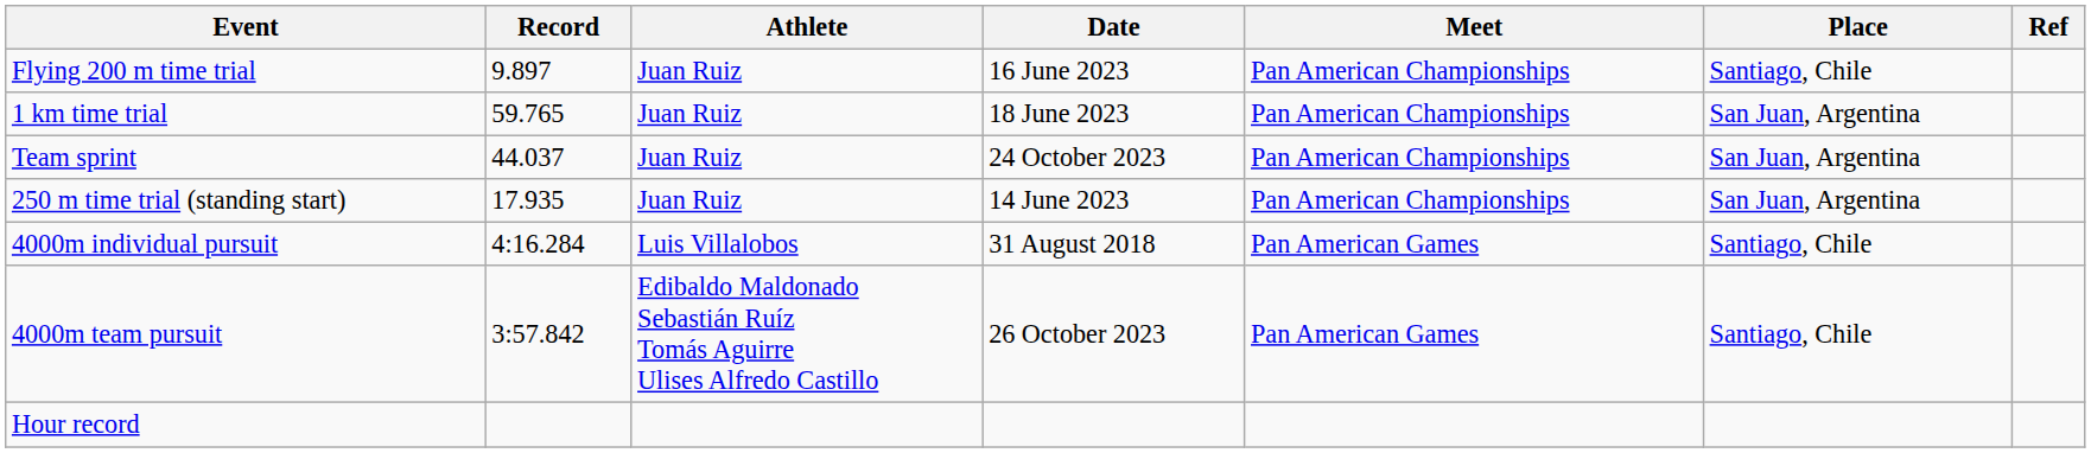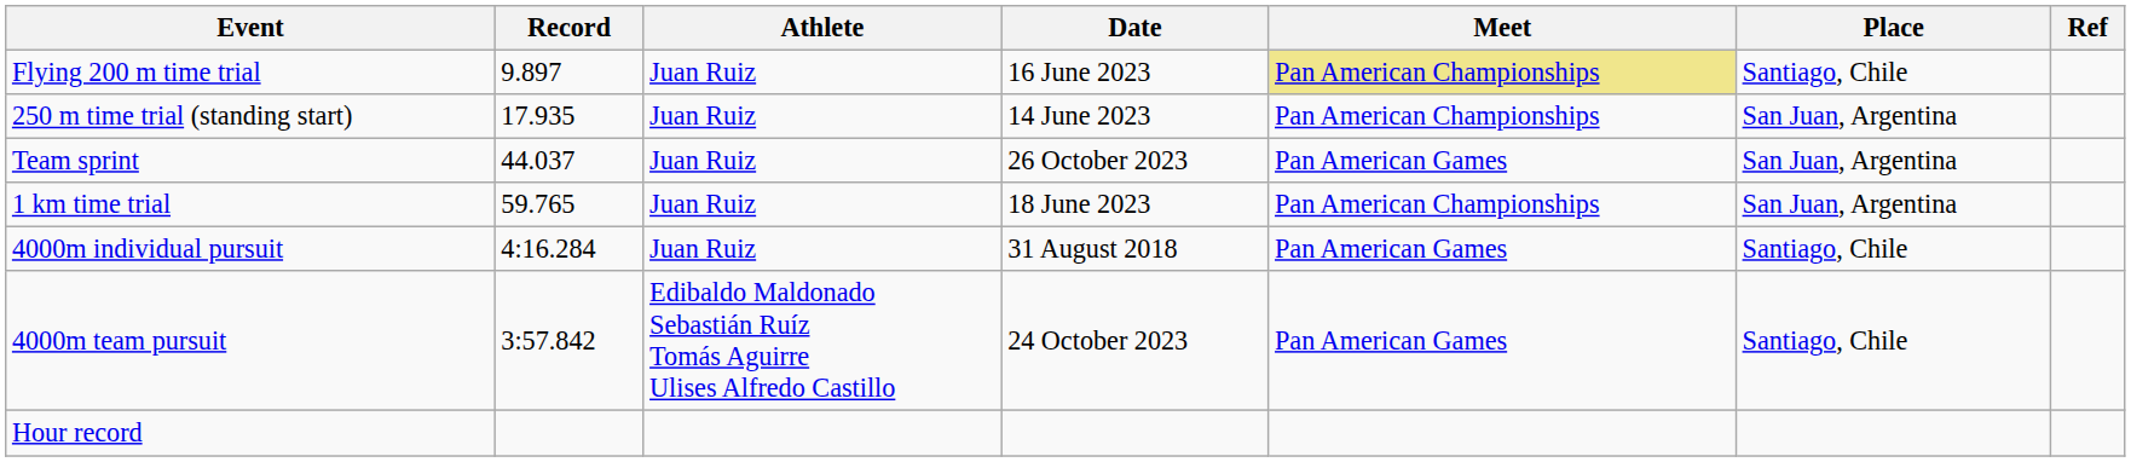Flying 200 m time trial | Meet: no background -> khaki background
rows swapped: 250 m time trial (standing start) <-> 1 km time trial
Team sprint | Date: 24 October 2023 -> 26 October 2023
Team sprint | Meet: Pan American Championships -> Pan American Games
4000m individual pursuit | Athlete: Luis Villalobos -> Juan Ruiz
4000m team pursuit | Date: 26 October 2023 -> 24 October 2023
